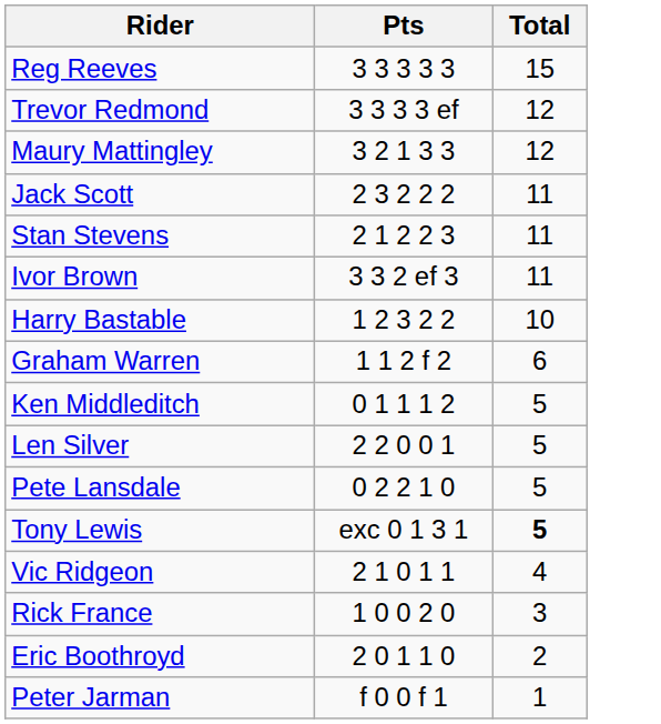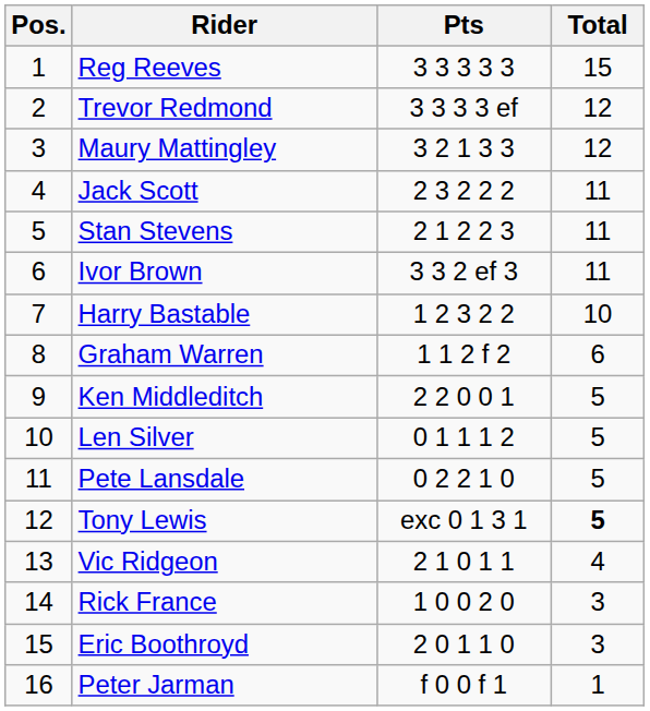+ column: Pos. | 1 | 2 | 3 | 4 | 5 | 6 | 7 | 8 | 9 | 10 | 11 | 12 | 13 | 14 | 15 | 16
Ken Middleditch | Pts: 0 1 1 1 2 -> 2 2 0 0 1
Len Silver | Pts: 2 2 0 0 1 -> 0 1 1 1 2
Eric Boothroyd | Total: 2 -> 3
